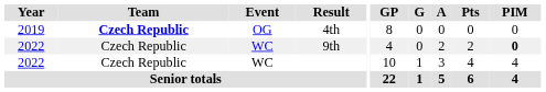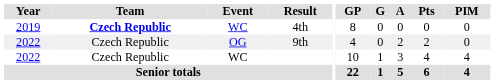4th | Event: OG -> WC
9th | Event: WC -> OG
9th | PIM: bold -> normal
